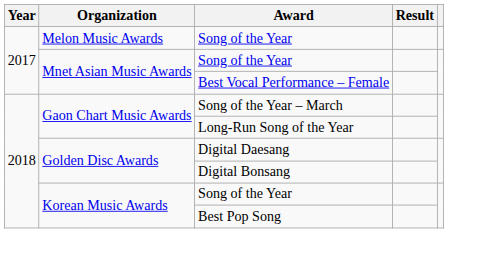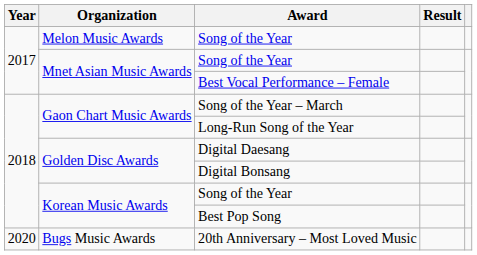+ row: 2020 | Bugs Music Awards | 20th Anniversary – Most Loved Music
